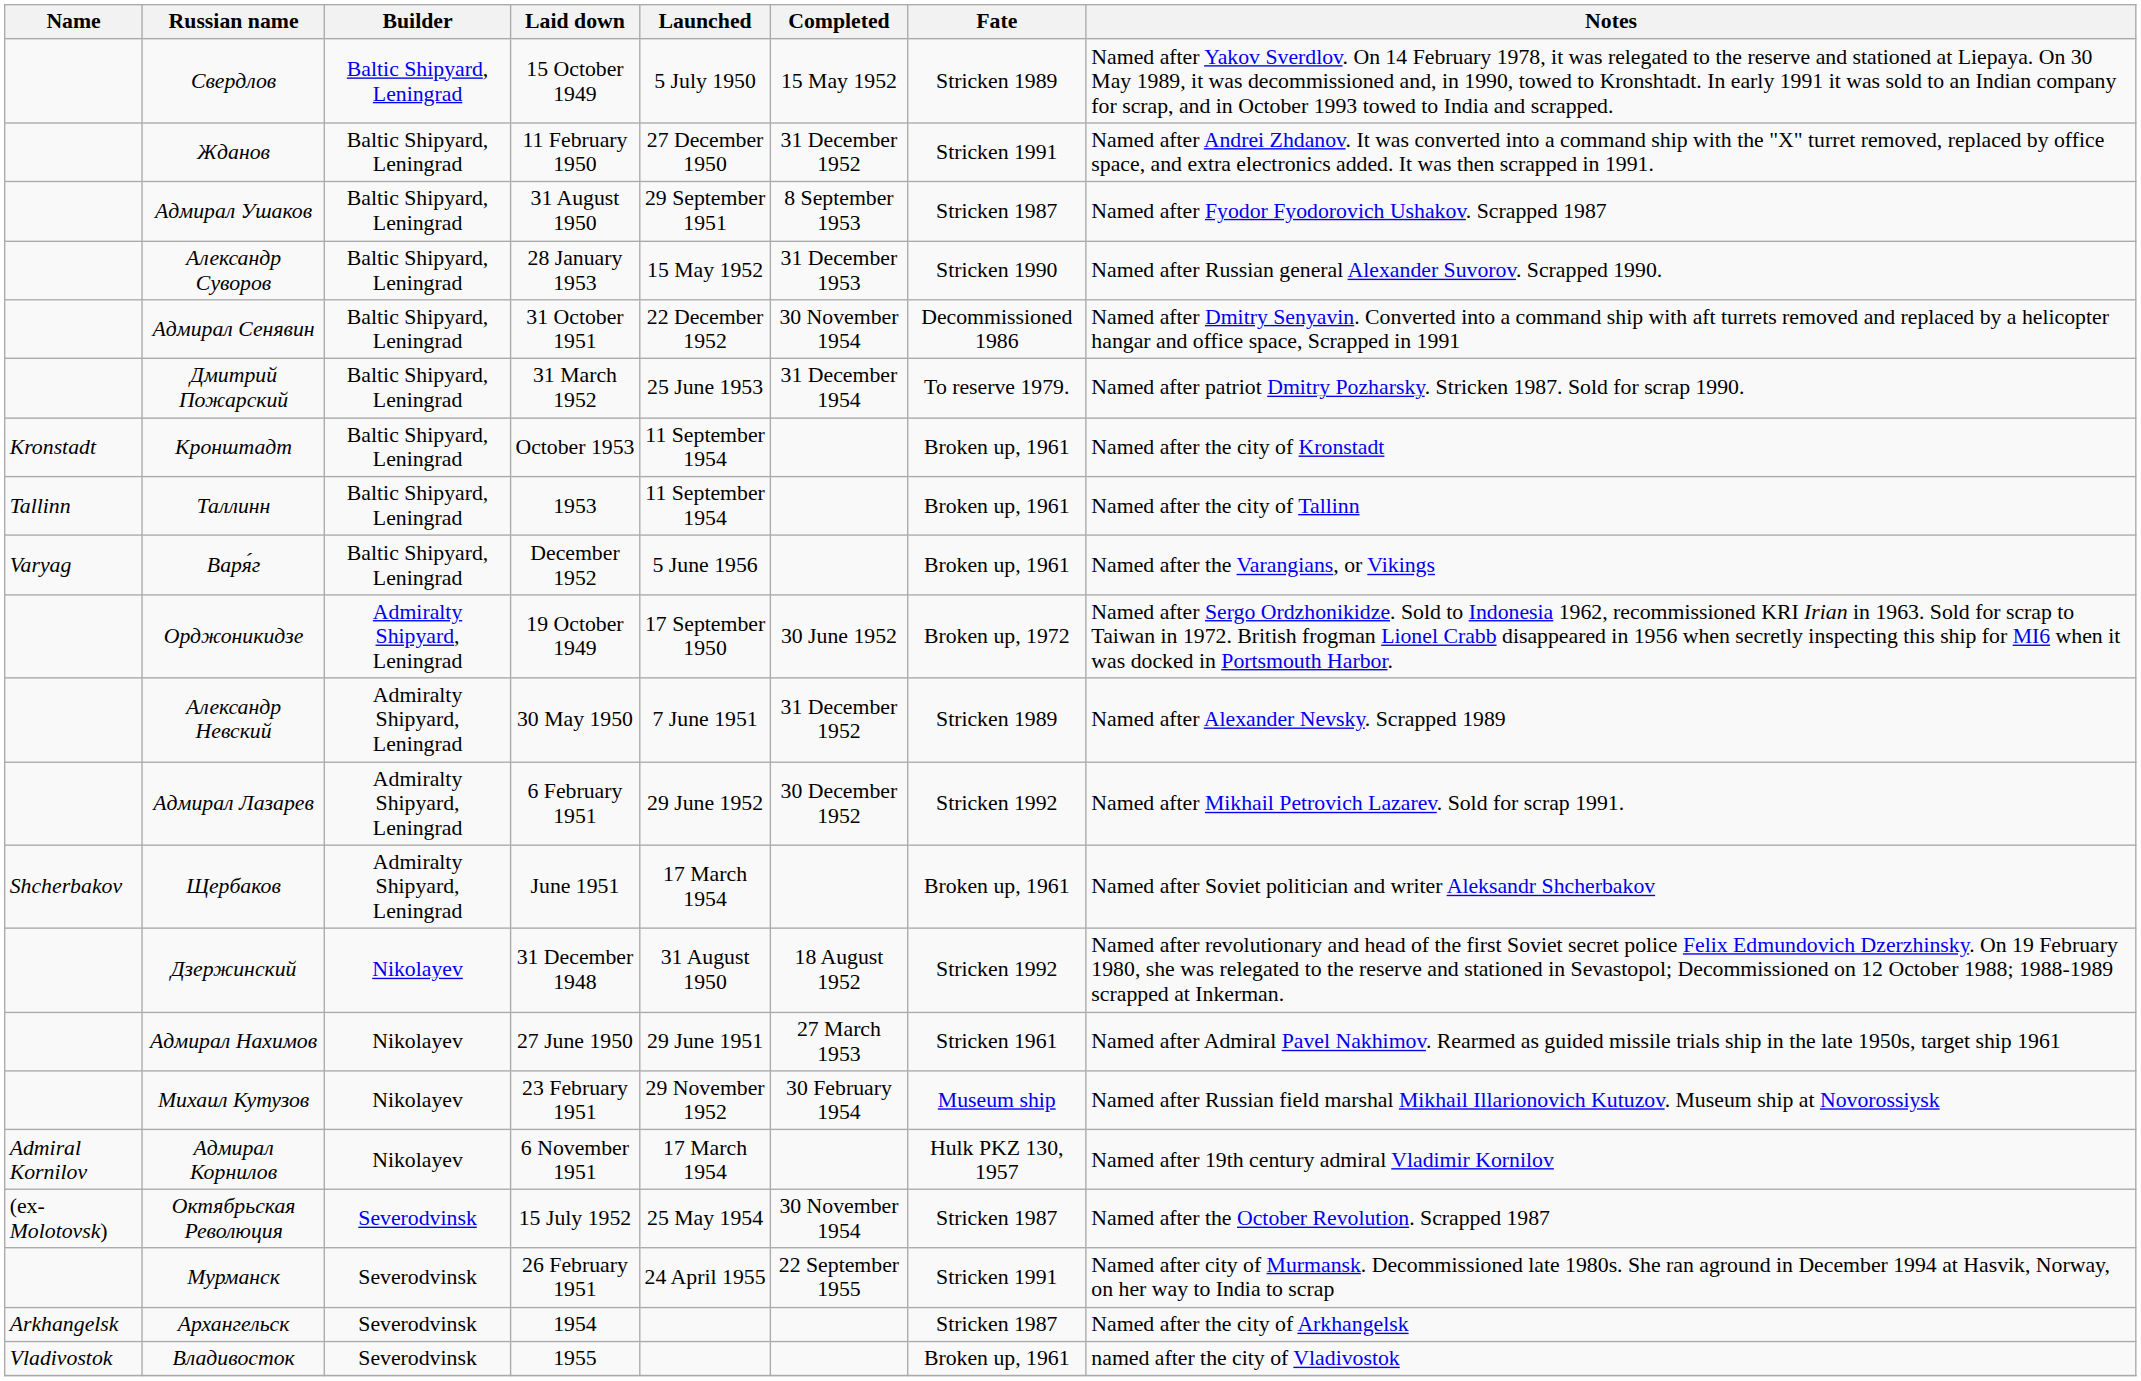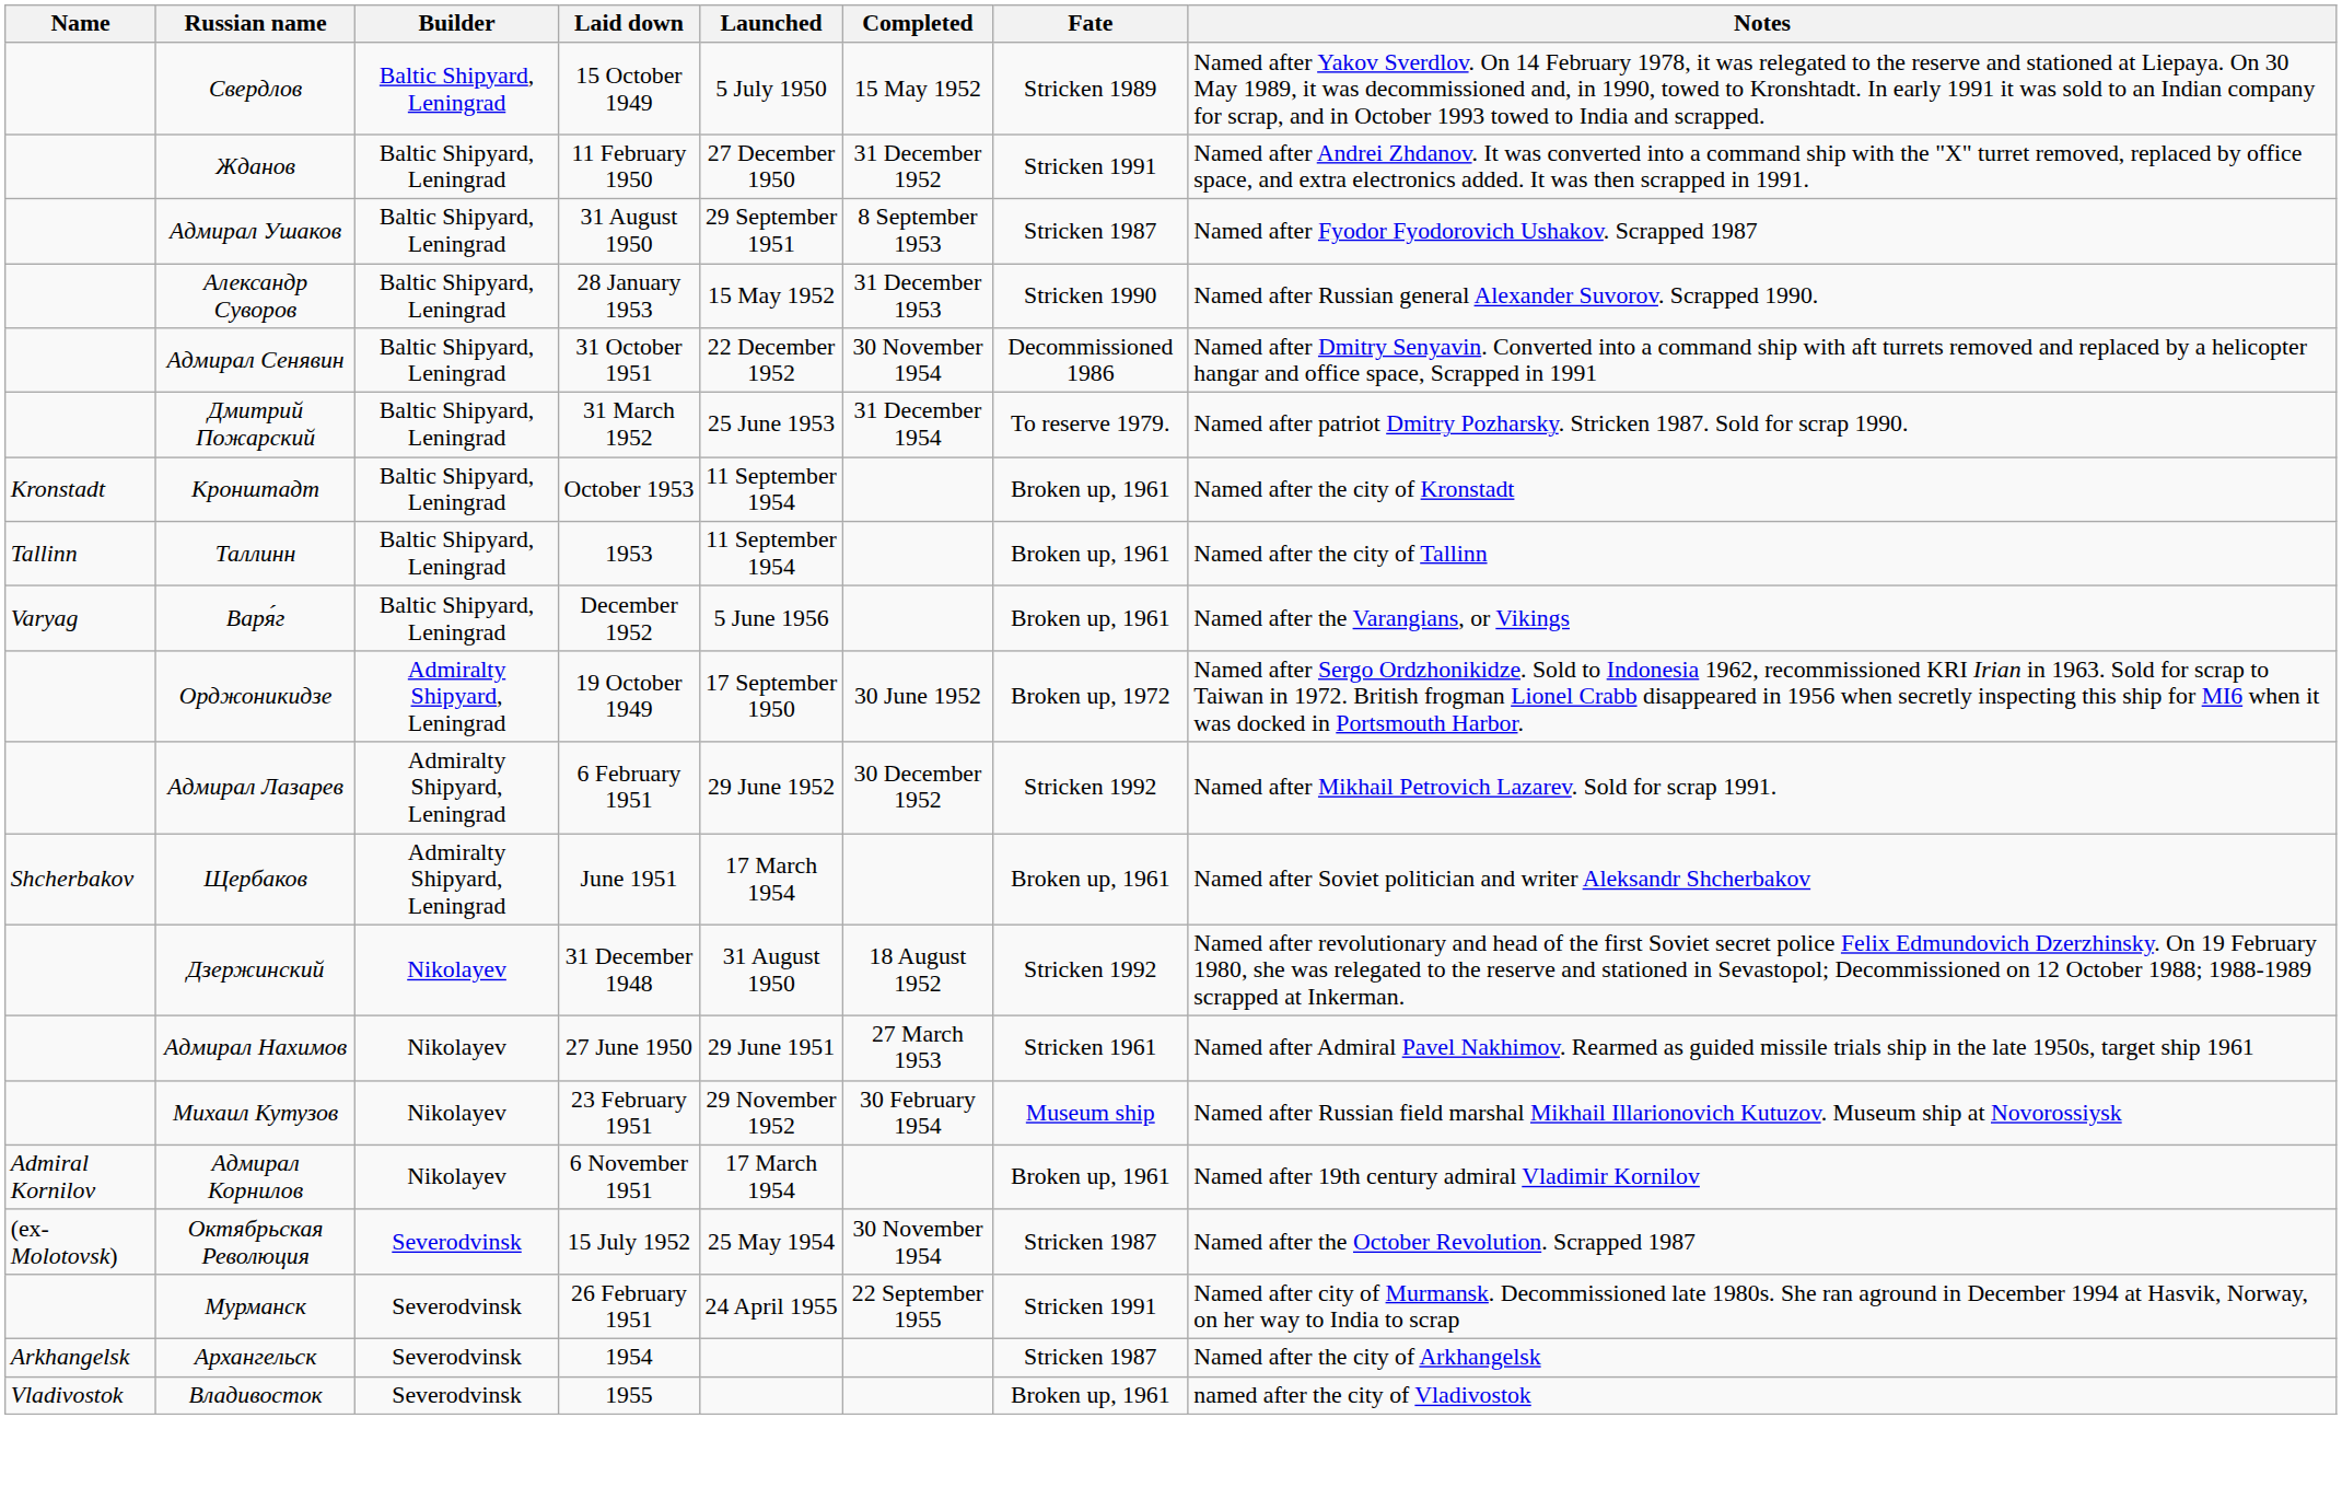- row: Александр Невский | Admiralty Shipyard, Leningrad | 30 May 1950 | 7 June 1951 | 31 December 1952 | Stricken 1989 | Named after Alexander Nevsky. Scrapped 1989
Адмирал Корнилов | Fate: Hulk PKZ 130, 1957 -> Broken up, 1961
